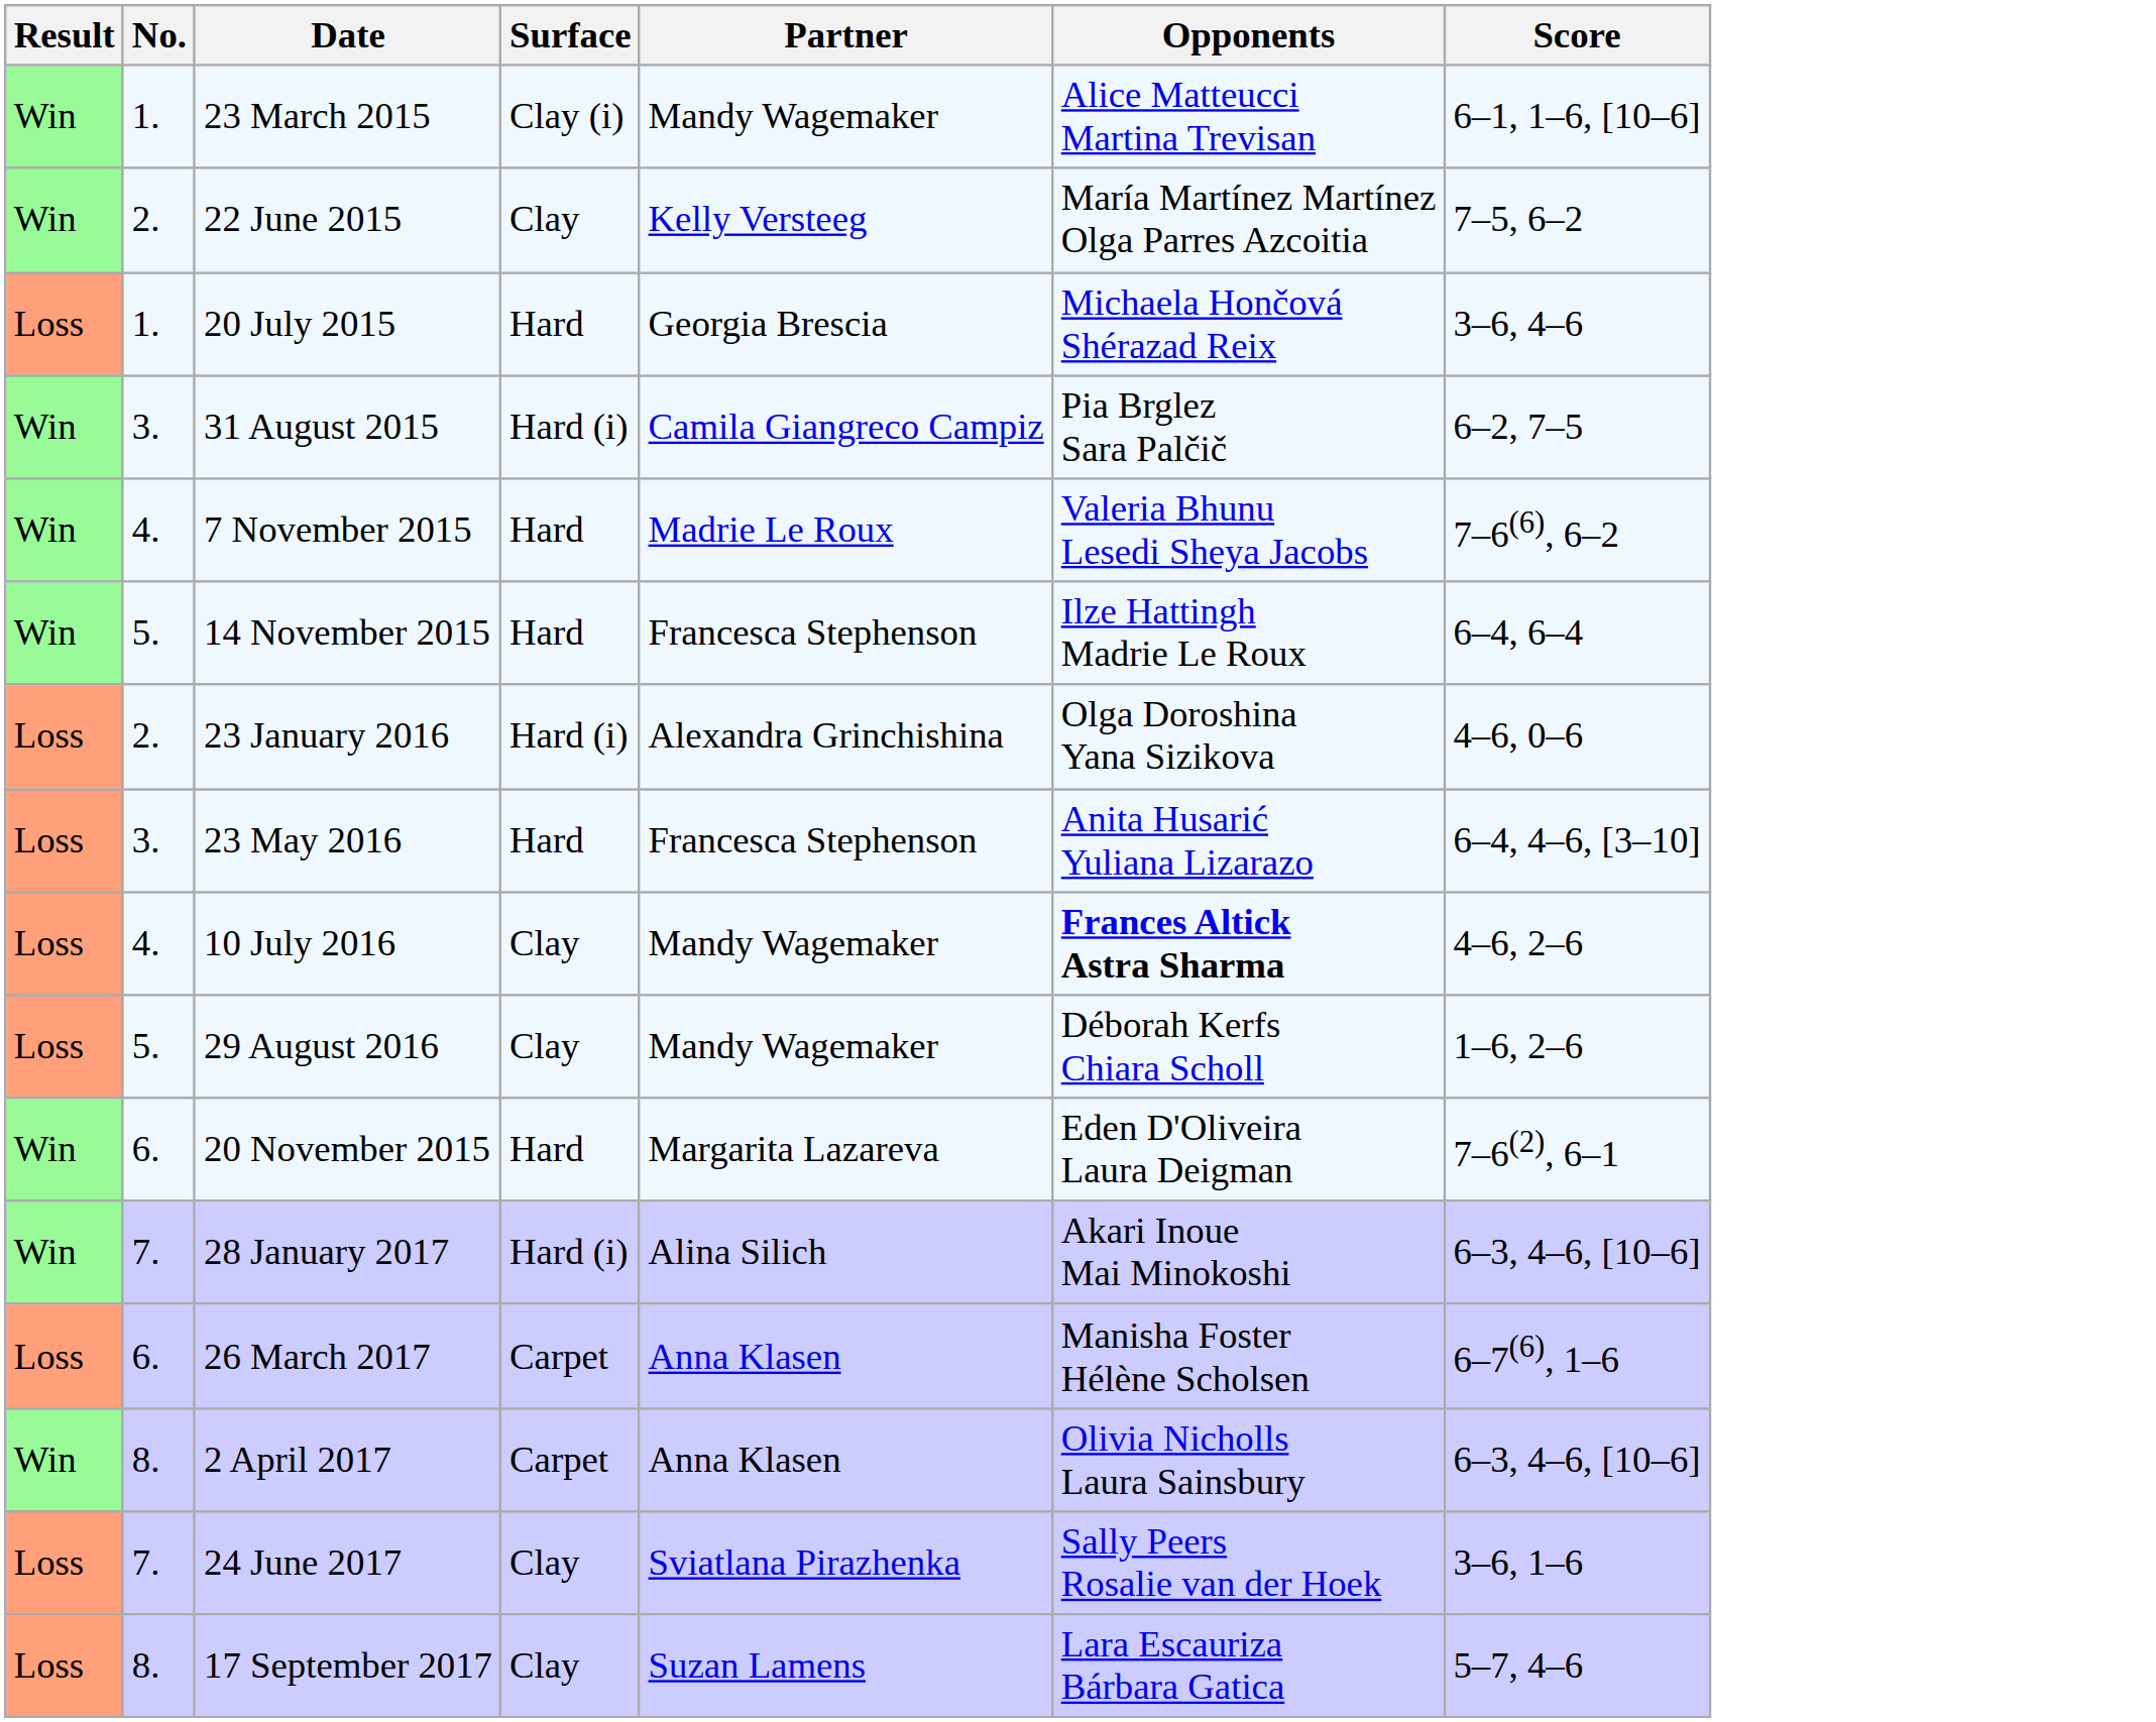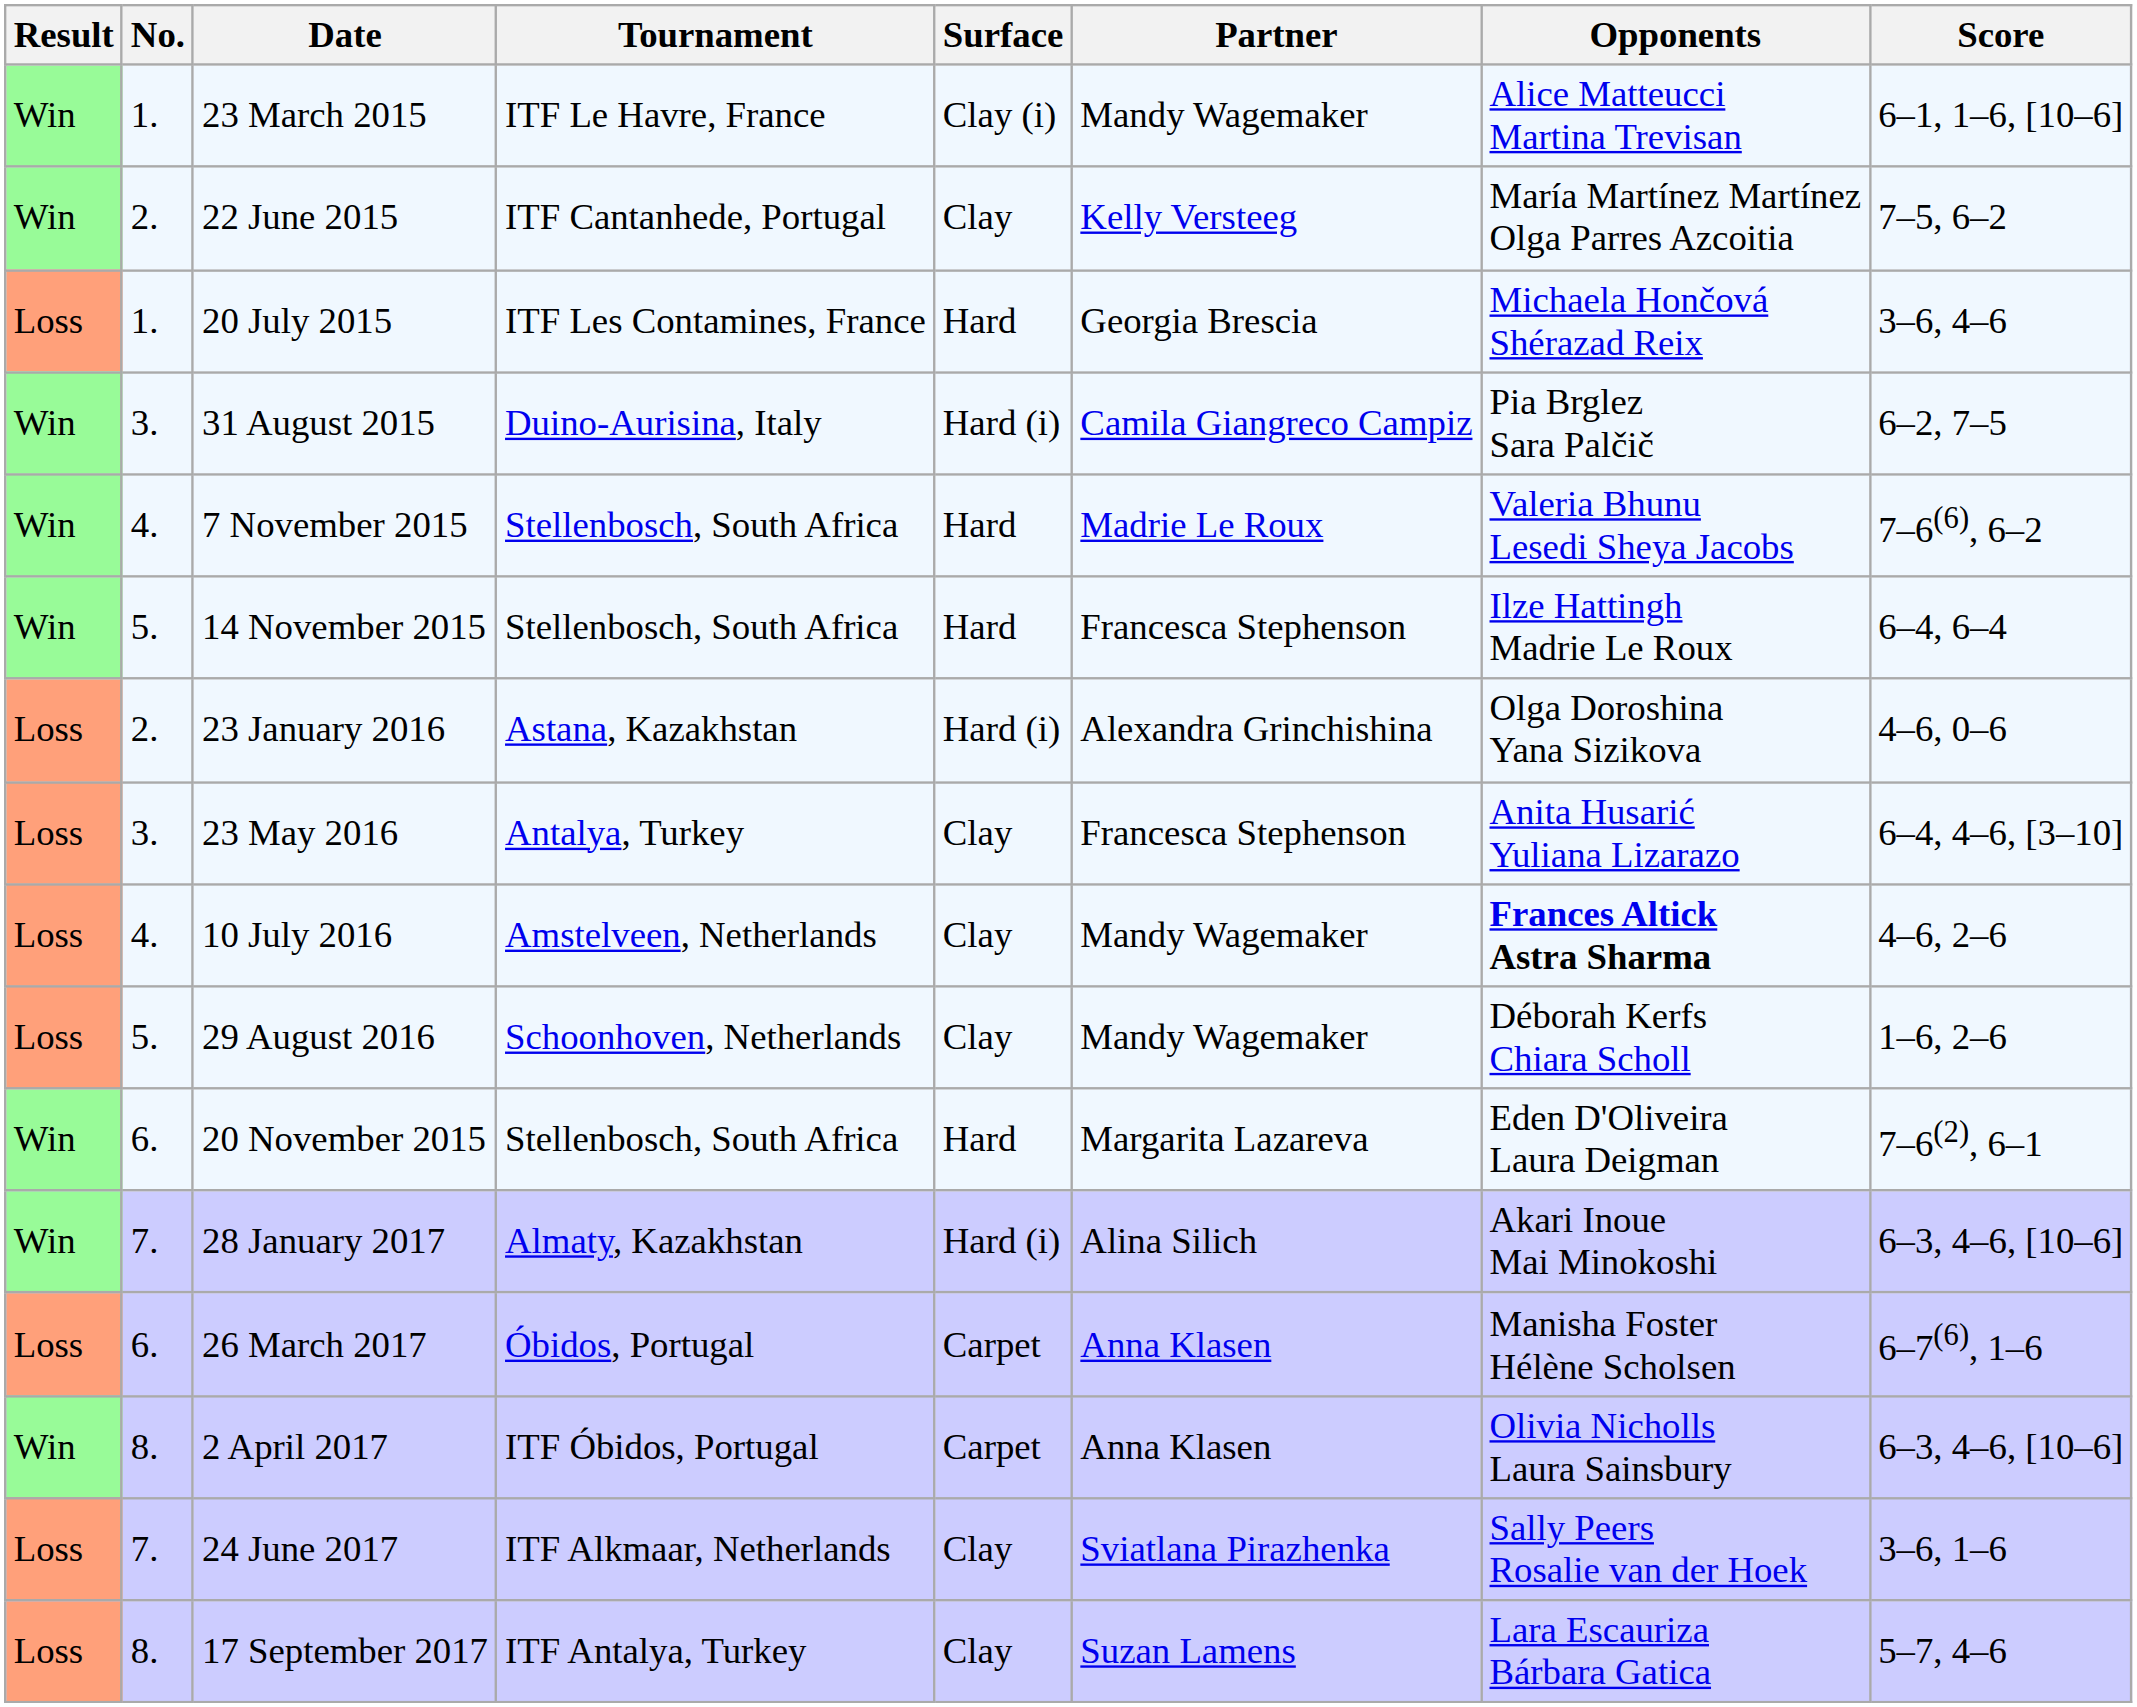+ column: Tournament | ITF Le Havre, France | ITF Cantanhede, Portugal | ITF Les Contamines, France | Duino-Aurisina, Italy | Stellenbosch, South Africa | Stellenbosch, South Africa | Astana, Kazakhstan | Antalya, Turkey | Amstelveen, Netherlands | Schoonhoven, Netherlands | Stellenbosch, South Africa | Almaty, Kazakhstan | Óbidos, Portugal | ITF Óbidos, Portugal | ITF Alkmaar, Netherlands | ITF Antalya, Turkey
23 May 2016 | Surface: Hard -> Clay
